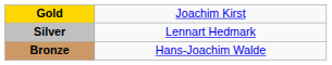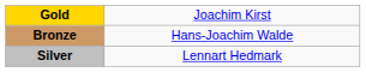rows swapped: Silver <-> Bronze
